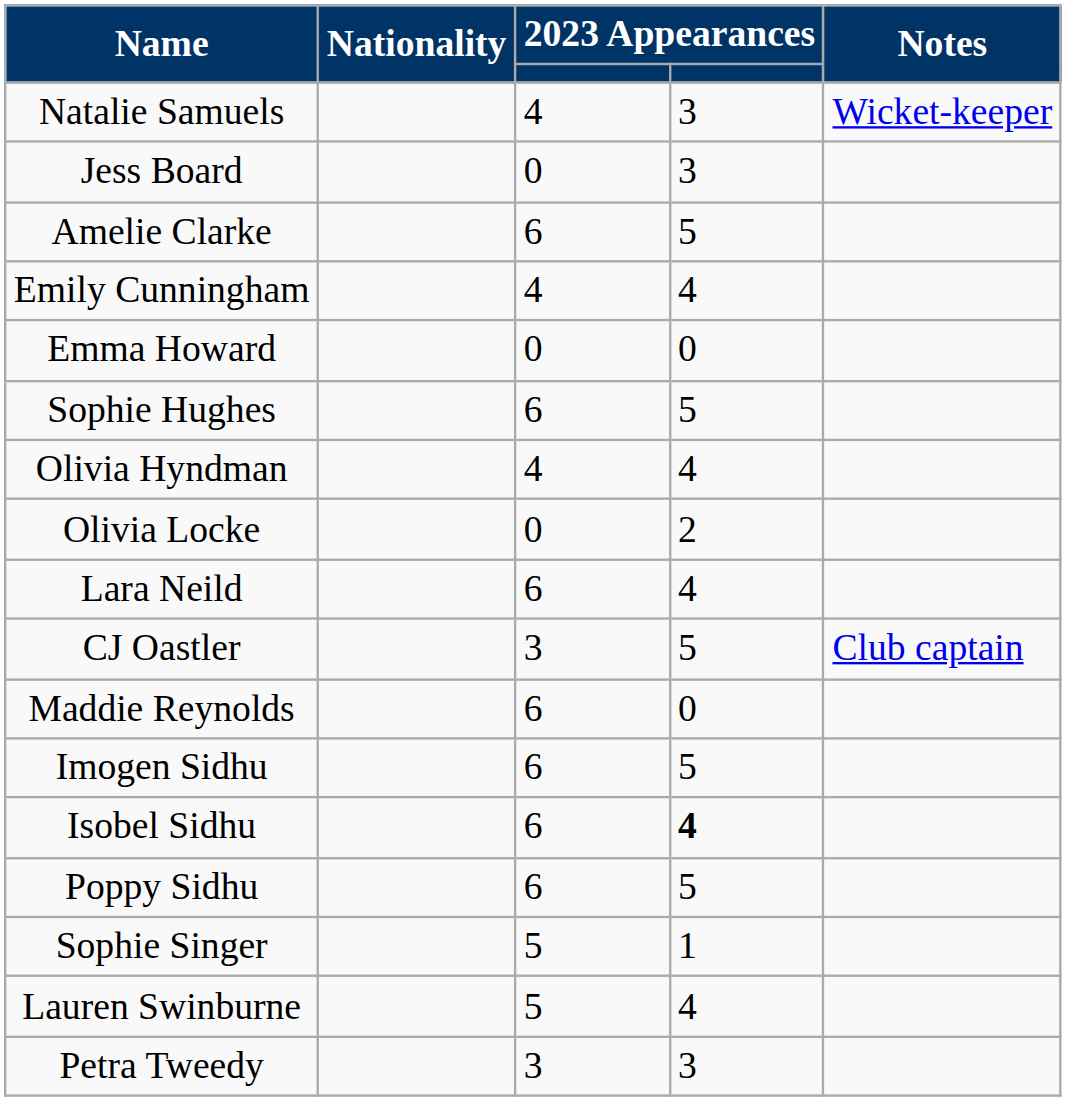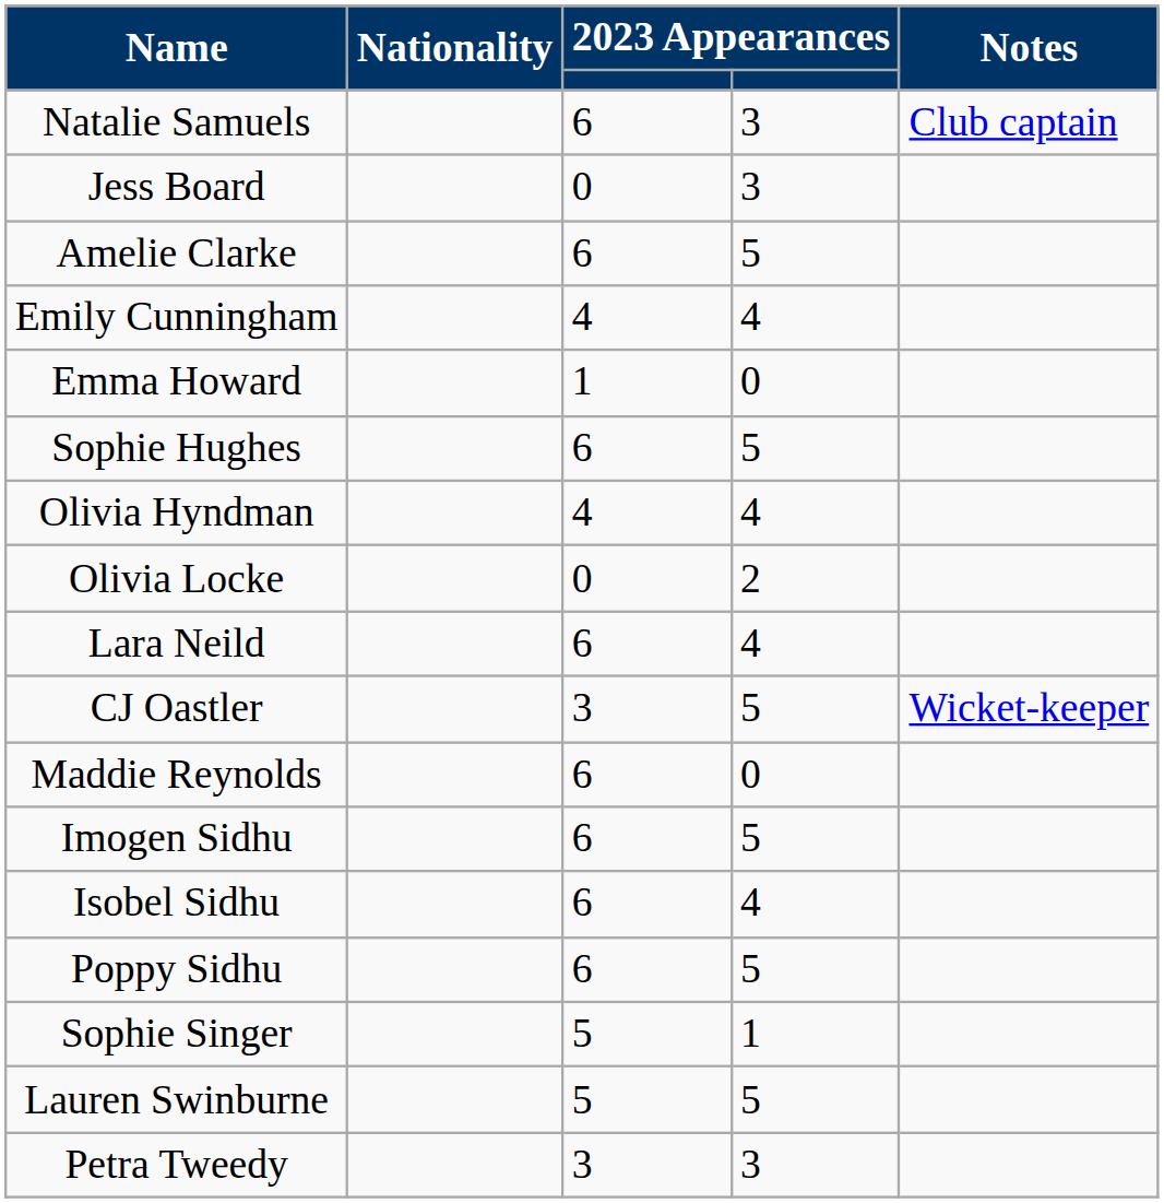Natalie Samuels | column 3: 4 -> 6
Natalie Samuels | Notes: Wicket-keeper -> Club captain
Emma Howard | column 3: 0 -> 1
CJ Oastler | Notes: Club captain -> Wicket-keeper
Isobel Sidhu | column 4: bold -> normal
Lauren Swinburne | column 4: 4 -> 5
